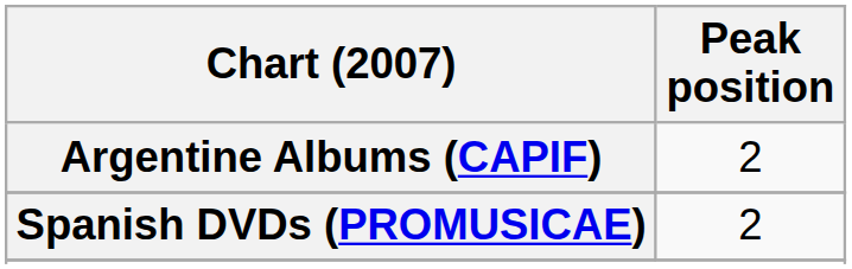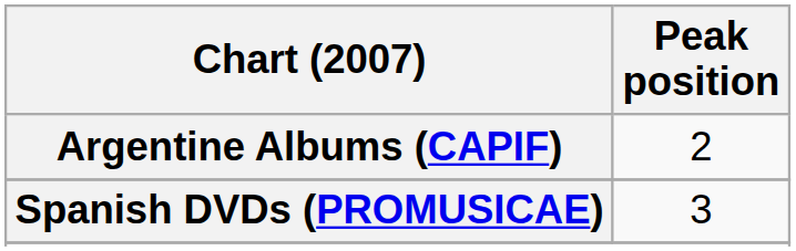Spanish DVDs (PROMUSICAE) | Peak position: 2 -> 3
